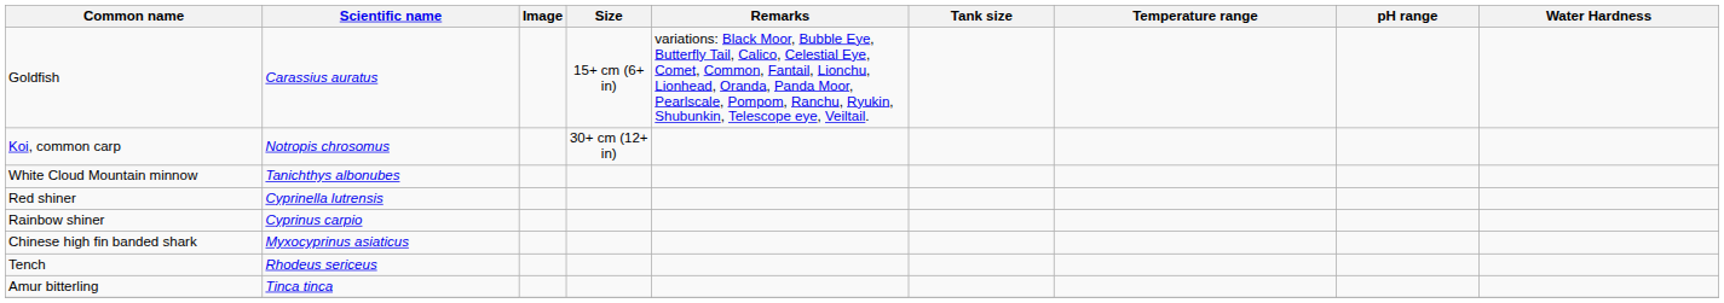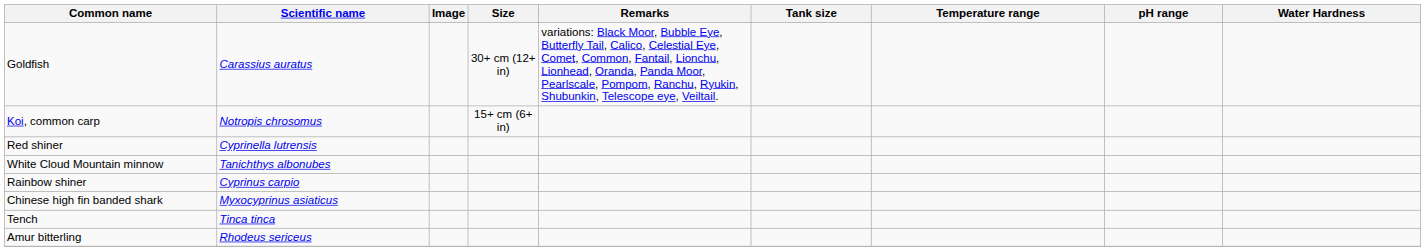Goldfish | Size: 15+ cm (6+ in) -> 30+ cm (12+ in)
Koi, common carp | Size: 30+ cm (12+ in) -> 15+ cm (6+ in)
rows swapped: White Cloud Mountain minnow <-> Red shiner
Tench | Scientific name: Rhodeus sericeus -> Tinca tinca
Amur bitterling | Scientific name: Tinca tinca -> Rhodeus sericeus
